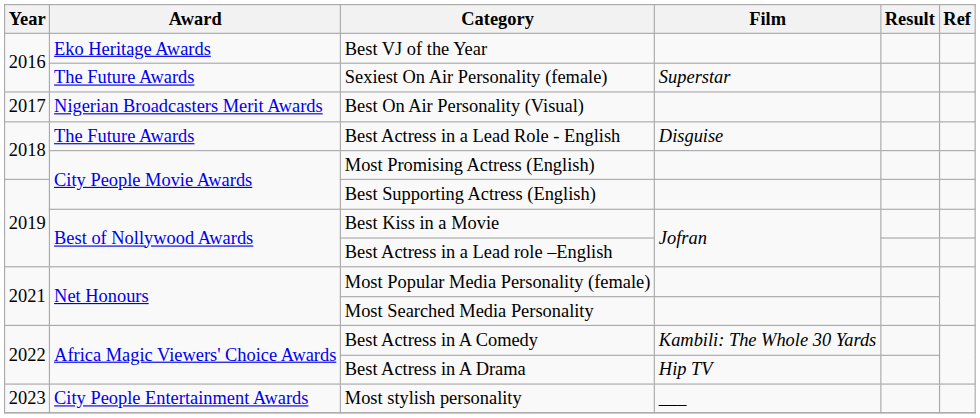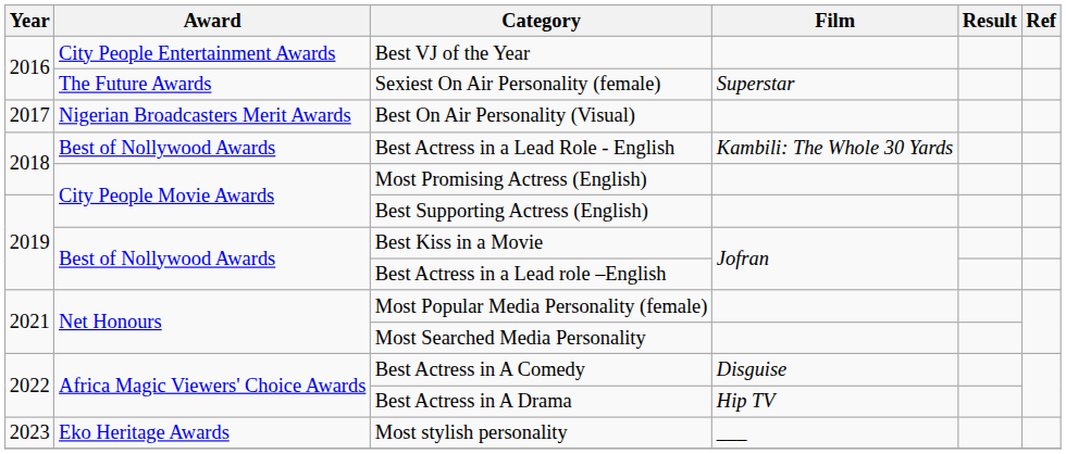Best VJ of the Year | Award: Eko Heritage Awards -> City People Entertainment Awards
Best Actress in a Lead Role - English | Award: The Future Awards -> Best of Nollywood Awards
Best Actress in a Lead Role - English | Film: Disguise -> Kambili: The Whole 30 Yards
Best Actress in A Comedy | Film: Kambili: The Whole 30 Yards -> Disguise
Most stylish personality | Award: City People Entertainment Awards -> Eko Heritage Awards
